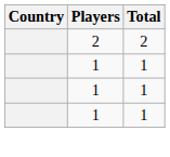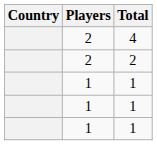+ row: 2 | 4
